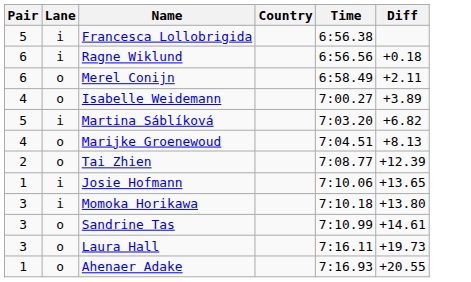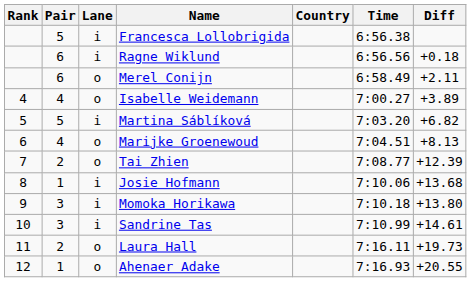+ column: Rank | 4 | 5 | 6 | 7 | 8 | 9 | 10 | 11 | 12
Josie Hofmann | Diff: +13.65 -> +13.68
Sandrine Tas | Lane: o -> i
Laura Hall | Pair: 3 -> 2
